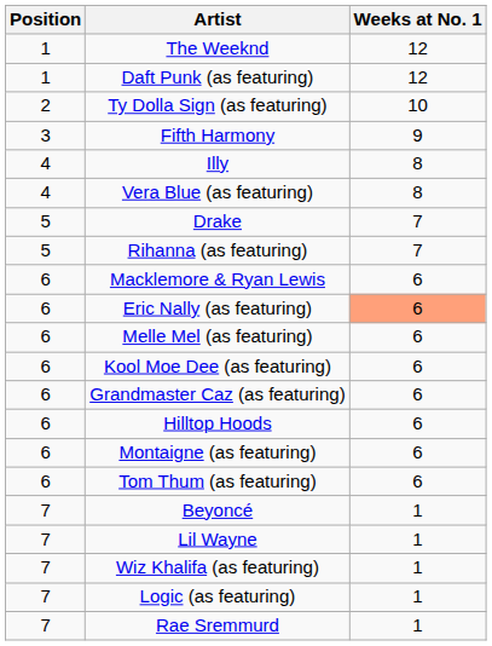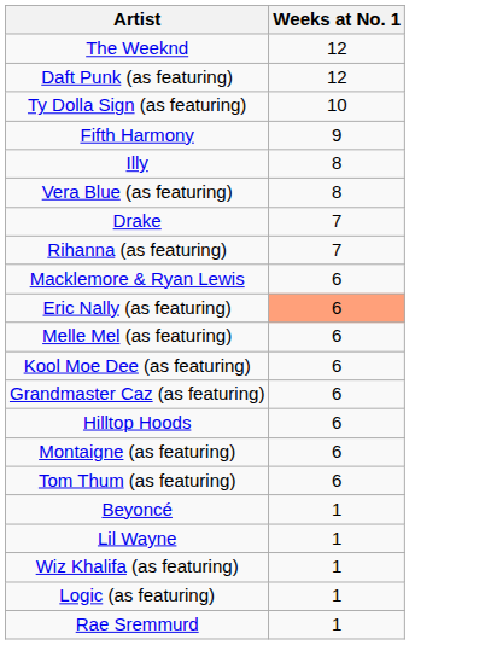- column: Position | 1 | 1 | 2 | 3 | 4 | 4 | 5 | 5 | 6 | 6 | 6 | 6 | 6 | 6 | 6 | 6 | 7 | 7 | 7 | 7 | 7
